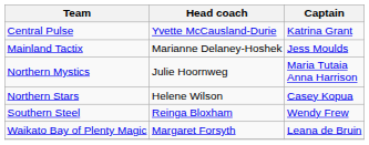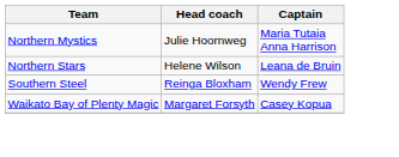- row: Central Pulse | Yvette McCausland-Durie | Katrina Grant
- row: Mainland Tactix | Marianne Delaney-Hoshek | Jess Moulds
Northern Stars | Captain: Casey Kopua -> Leana de Bruin
Waikato Bay of Plenty Magic | Captain: Leana de Bruin -> Casey Kopua
